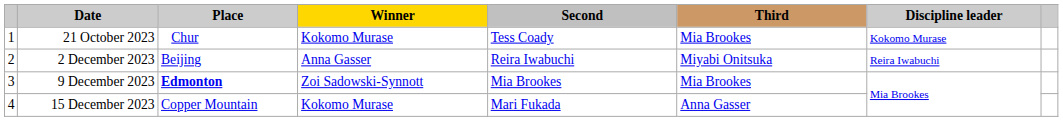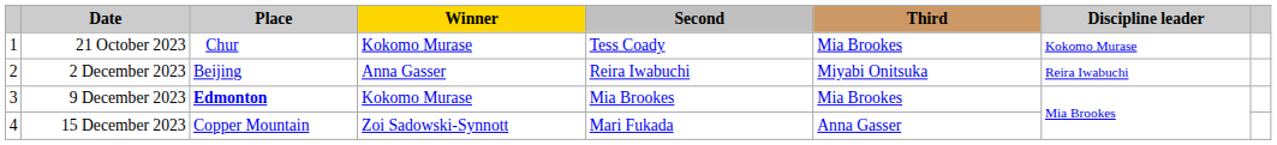9 December 2023 | Winner: Zoi Sadowski-Synnott -> Kokomo Murase
15 December 2023 | Winner: Kokomo Murase -> Zoi Sadowski-Synnott
